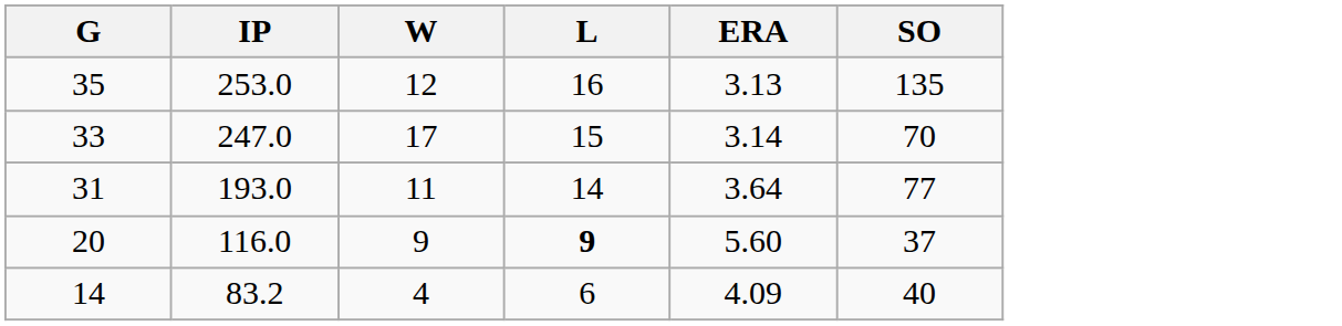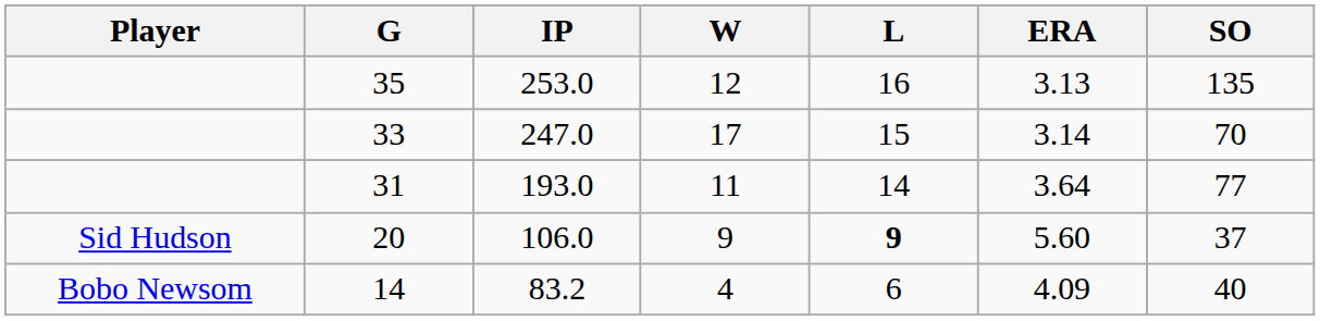+ column: Player | Sid Hudson | Bobo Newsom
20 | IP: 116.0 -> 106.0
